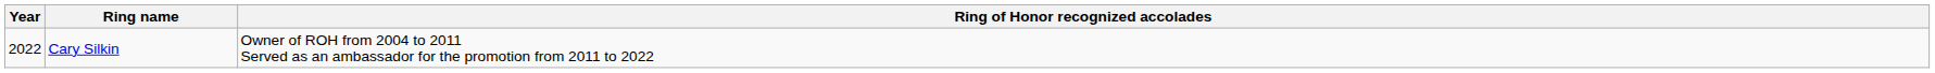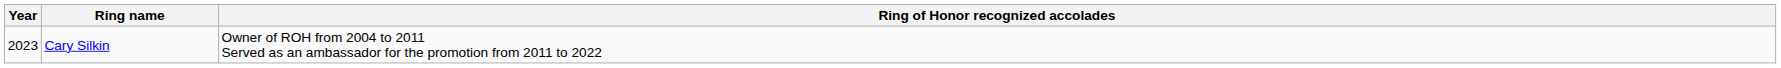Cary Silkin | Year: 2022 -> 2023
